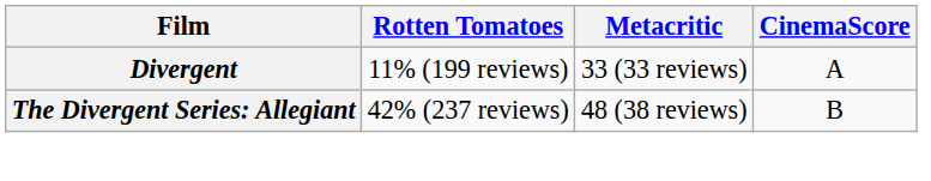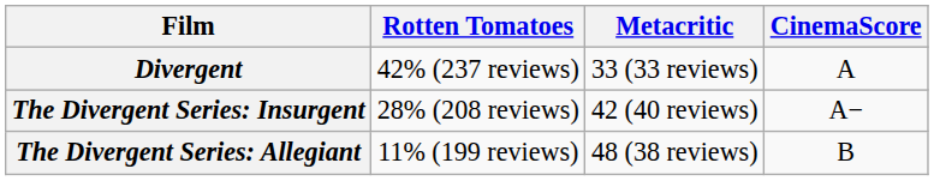Divergent | Rotten Tomatoes: 11% (199 reviews) -> 42% (237 reviews)
+ row: The Divergent Series: Insurgent | 28% (208 reviews) | 42 (40 reviews) | A−
The Divergent Series: Allegiant | Rotten Tomatoes: 42% (237 reviews) -> 11% (199 reviews)
